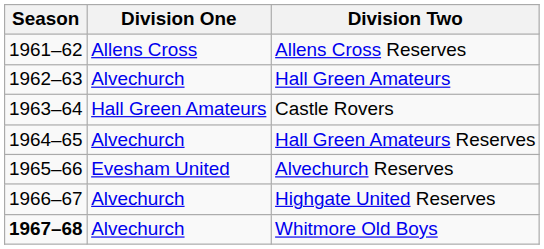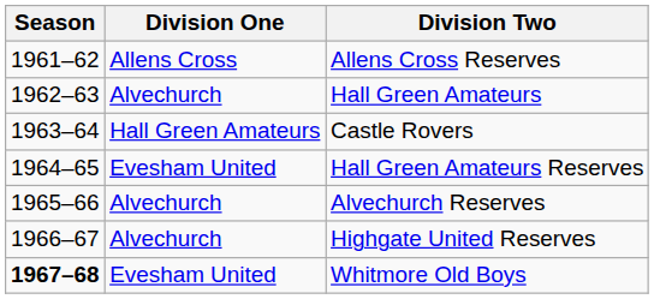Hall Green Amateurs Reserves | Division One: Alvechurch -> Evesham United
Alvechurch Reserves | Division One: Evesham United -> Alvechurch
Whitmore Old Boys | Division One: Alvechurch -> Evesham United
